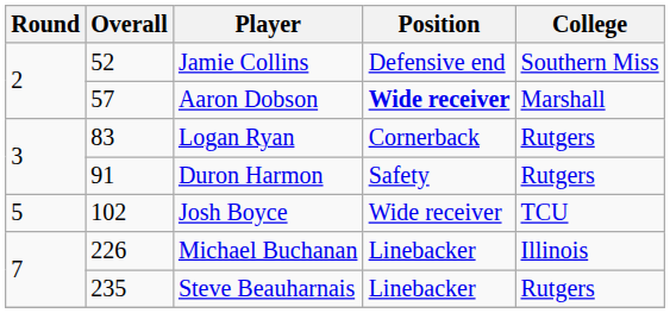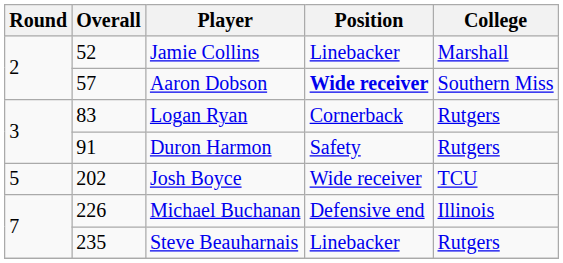Jamie Collins | Position: Defensive end -> Linebacker
Jamie Collins | College: Southern Miss -> Marshall
Aaron Dobson | College: Marshall -> Southern Miss
Josh Boyce | Overall: 102 -> 202
Michael Buchanan | Position: Linebacker -> Defensive end
